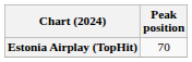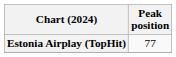Estonia Airplay (TopHit) | Peak position: 70 -> 77
